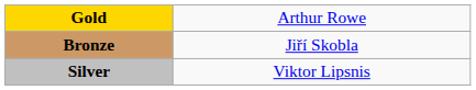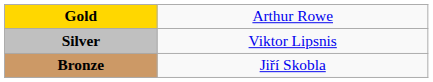rows swapped: Silver <-> Bronze
